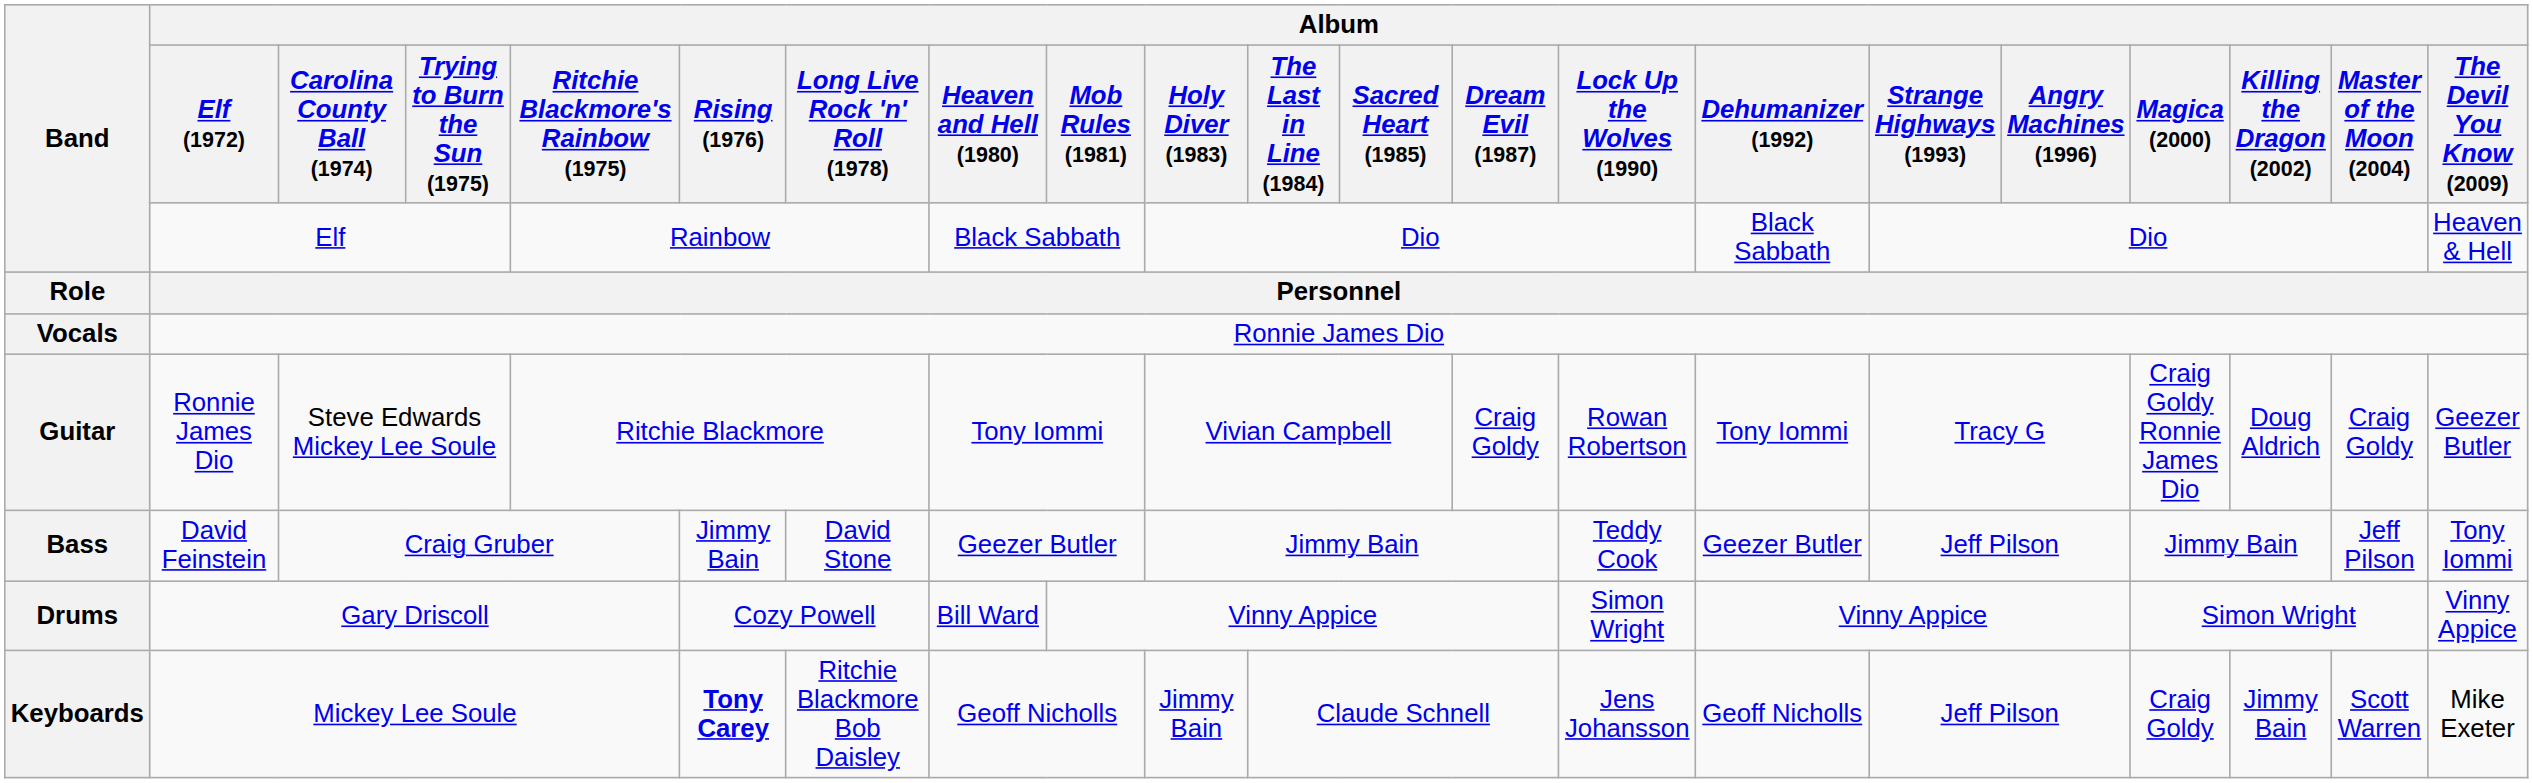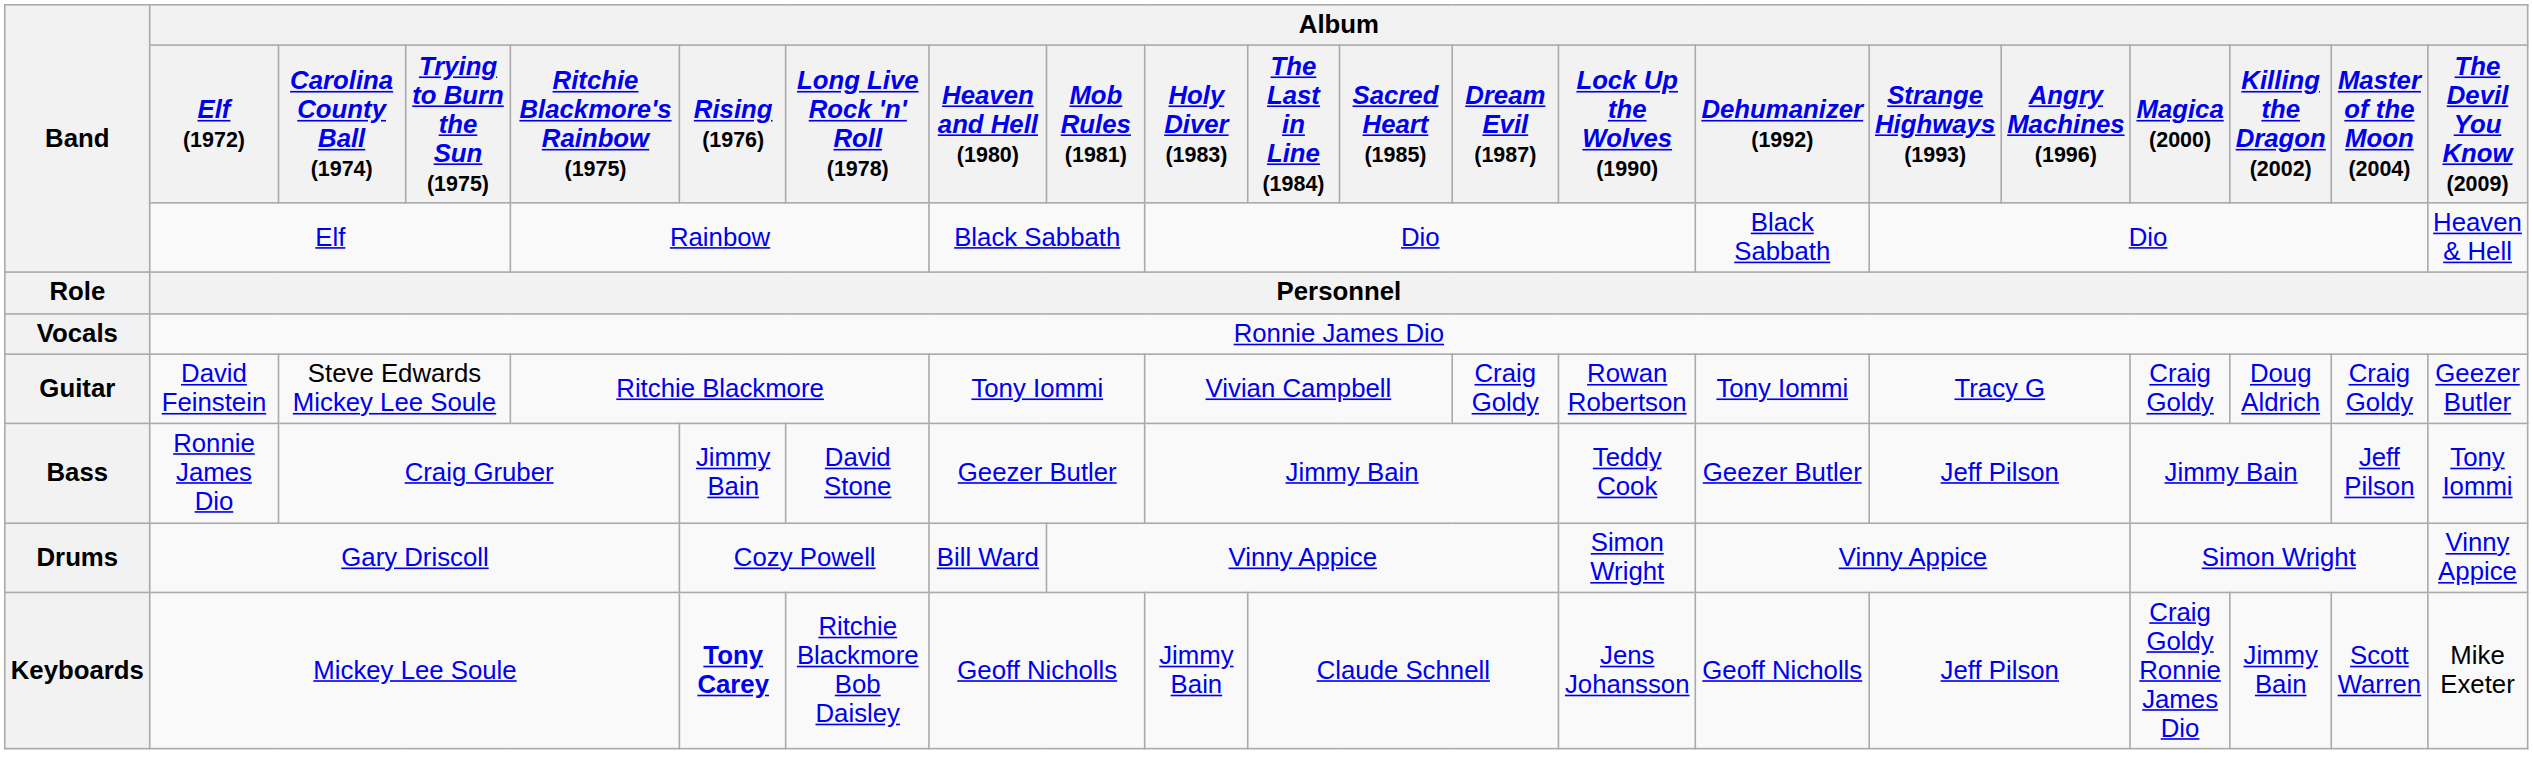Guitar | Album / Elf (1972): Ronnie James Dio -> David Feinstein
Guitar | Album / Magica (2000): Craig Goldy Ronnie James Dio -> Craig Goldy
Bass | Album / Elf (1972): David Feinstein -> Ronnie James Dio
Keyboards | Album / Magica (2000): Craig Goldy -> Craig Goldy Ronnie James Dio
